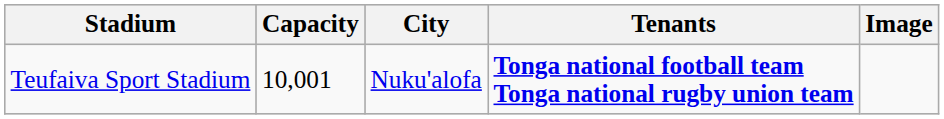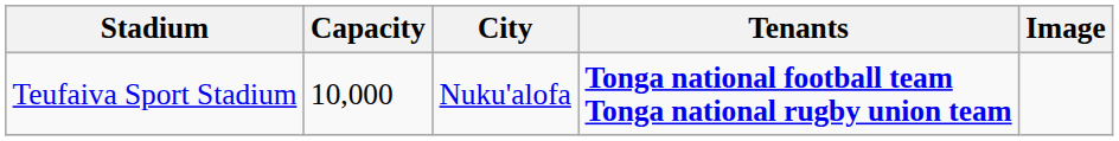Teufaiva Sport Stadium | Capacity: 10,001 -> 10,000
